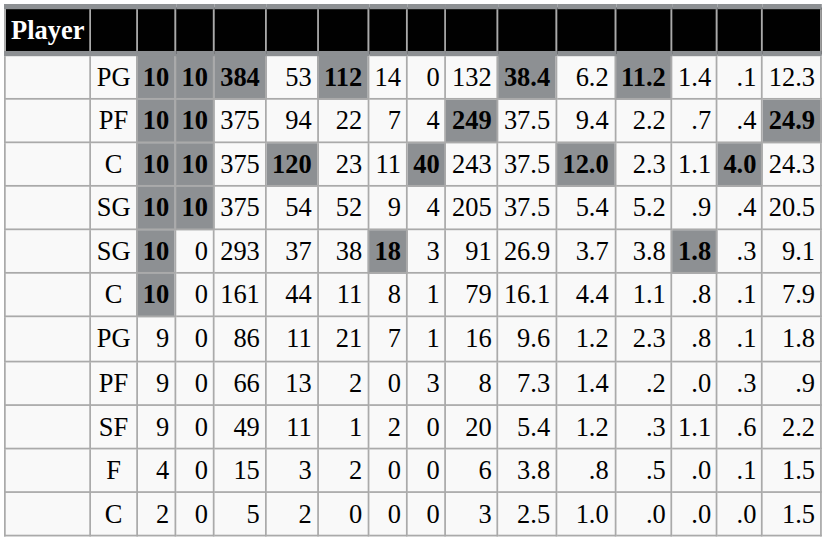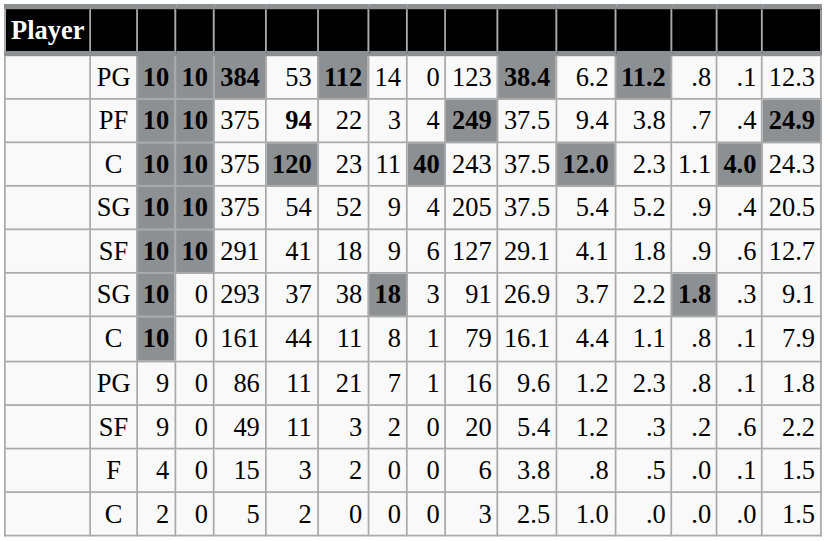PG / 10 | column 10: 132 -> 123
PG / 10 | column 14: 1.4 -> .8
PF / 10 | column 6: normal -> bold
PF / 10 | column 8: 7 -> 3
PF / 10 | column 13: 2.2 -> 3.8
+ row: SF | 10 | 10 | 291 | 41 | 18 | 9 | 6 | 127 | 29.1 | 4.1 | 1.8 | .9 | .6 | 12.7
SG / 0 | column 13: 3.8 -> 2.2
- row: PF | 9 | 0 | 66 | 13 | 2 | 0 | 3 | 8 | 7.3 | 1.4 | .2 | .0 | .3 | .9
SF / 0 | column 7: 1 -> 3
SF / 0 | column 14: 1.1 -> .2
